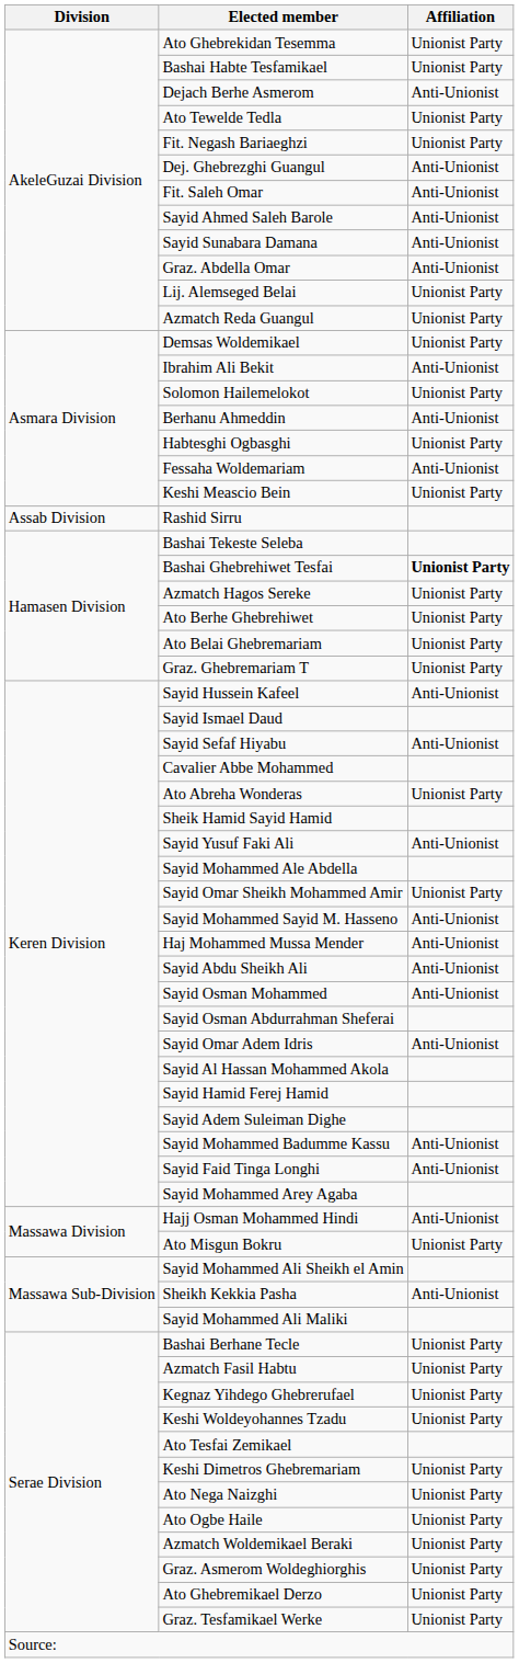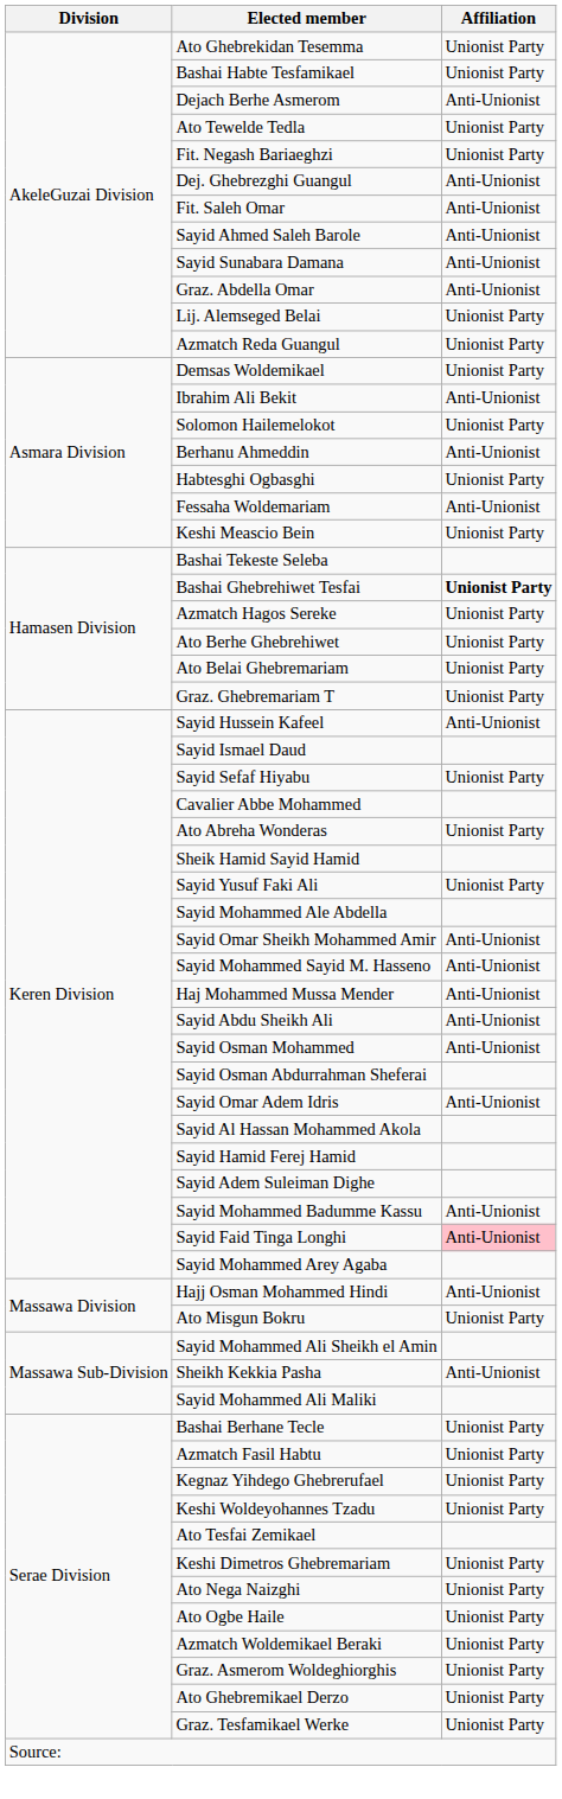- row: Assab Division | Rashid Sirru
Sayid Sefaf Hiyabu | Affiliation: Anti-Unionist -> Unionist Party
Sayid Yusuf Faki Ali | Affiliation: Anti-Unionist -> Unionist Party
Sayid Omar Sheikh Mohammed Amir | Affiliation: Unionist Party -> Anti-Unionist
Sayid Faid Tinga Longhi | Affiliation: no background -> pink background
